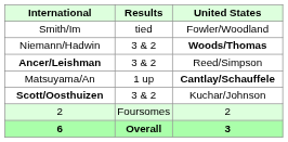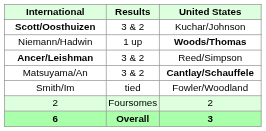rows swapped: Scott/Oosthuizen <-> Smith/Im
Niemann/Hadwin | Results: 3 & 2 -> 1 up
Matsuyama/An | Results: 1 up -> 3 & 2
